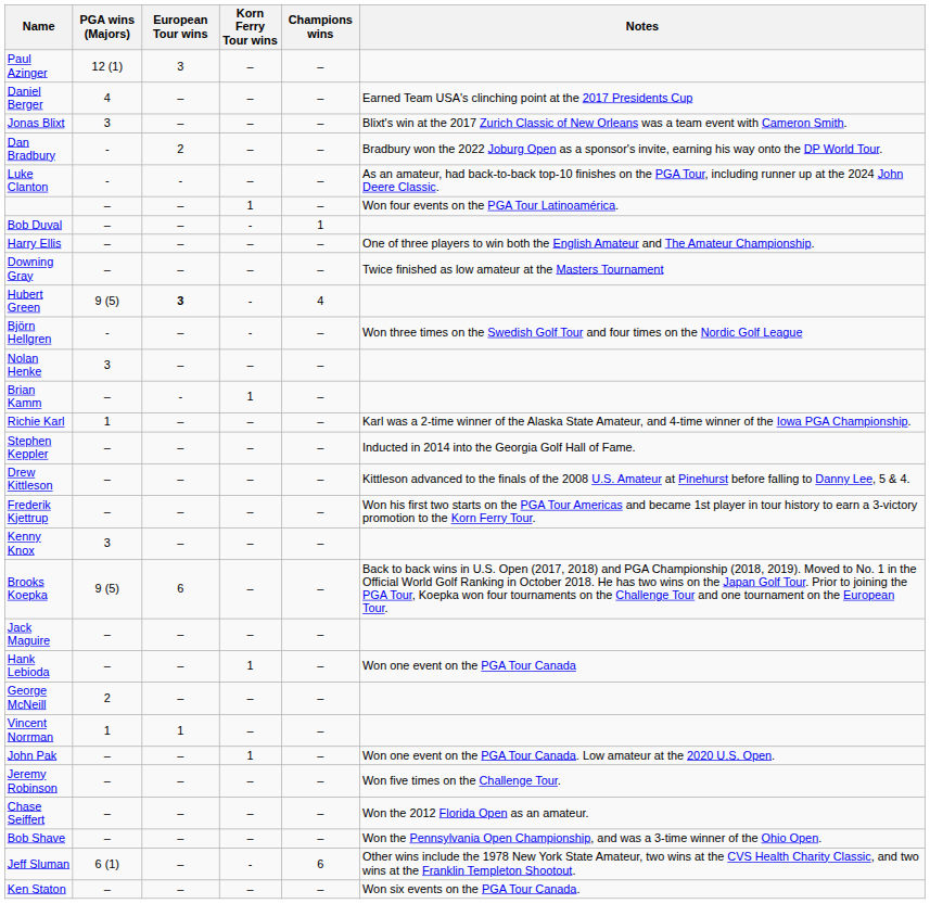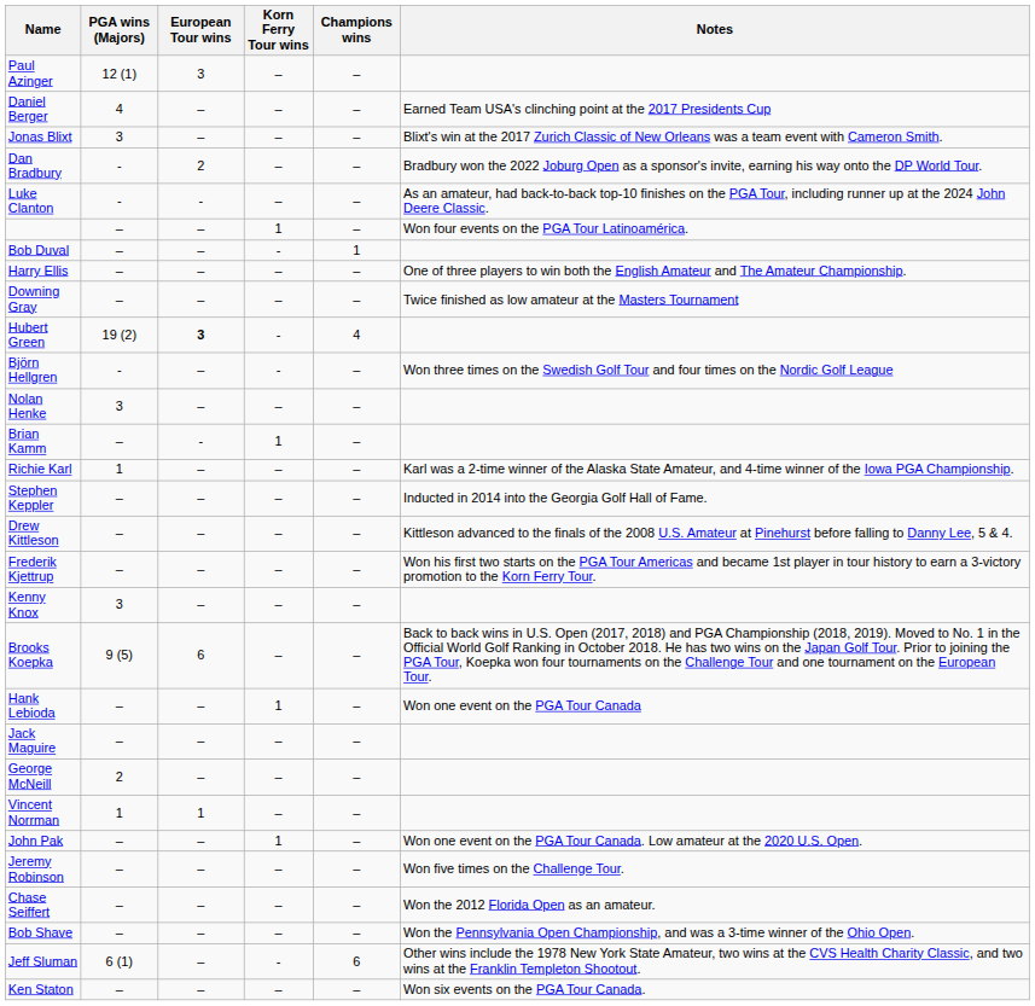Hubert Green | PGA wins (Majors): 9 (5) -> 19 (2)
rows swapped: Hank Lebioda <-> Jack Maguire
